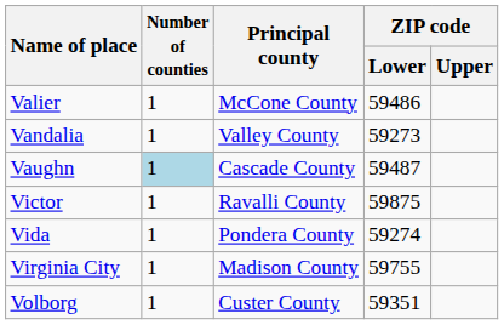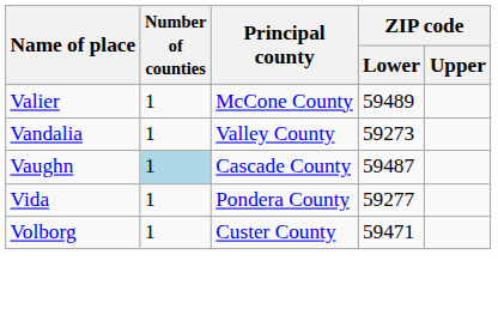Valier | ZIP code / Lower: 59486 -> 59489
- row: Victor | 1 | Ravalli County | 59875
Vida | ZIP code / Lower: 59274 -> 59277
- row: Virginia City | 1 | Madison County | 59755
Volborg | ZIP code / Lower: 59351 -> 59471
